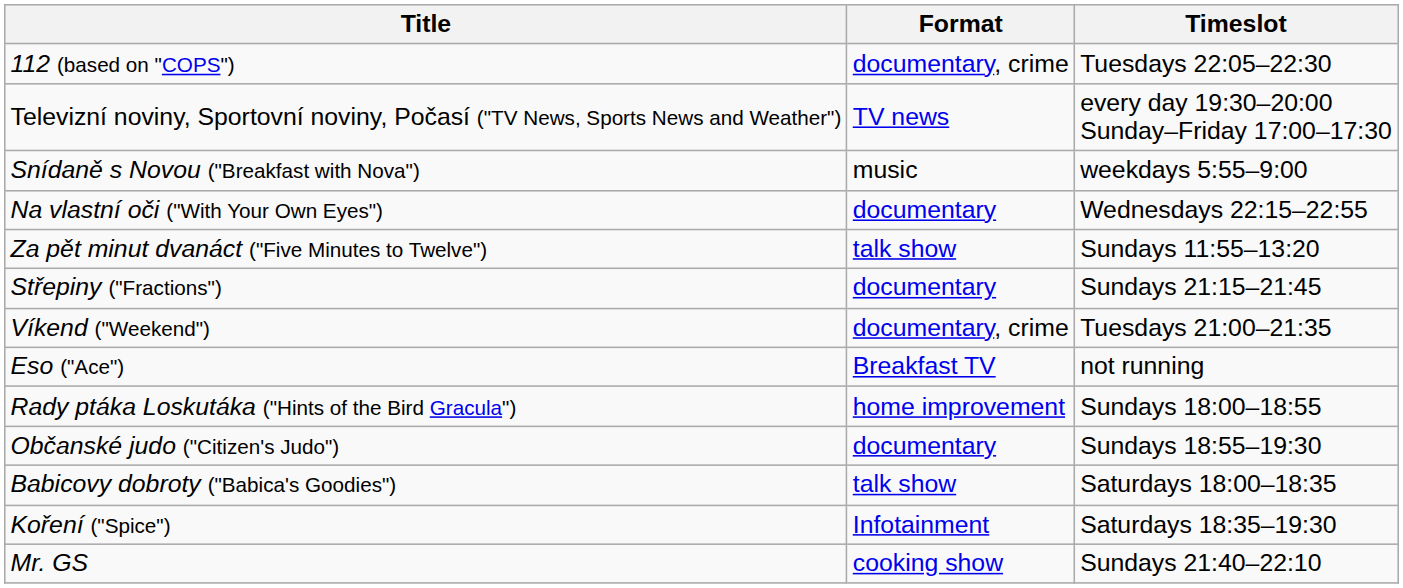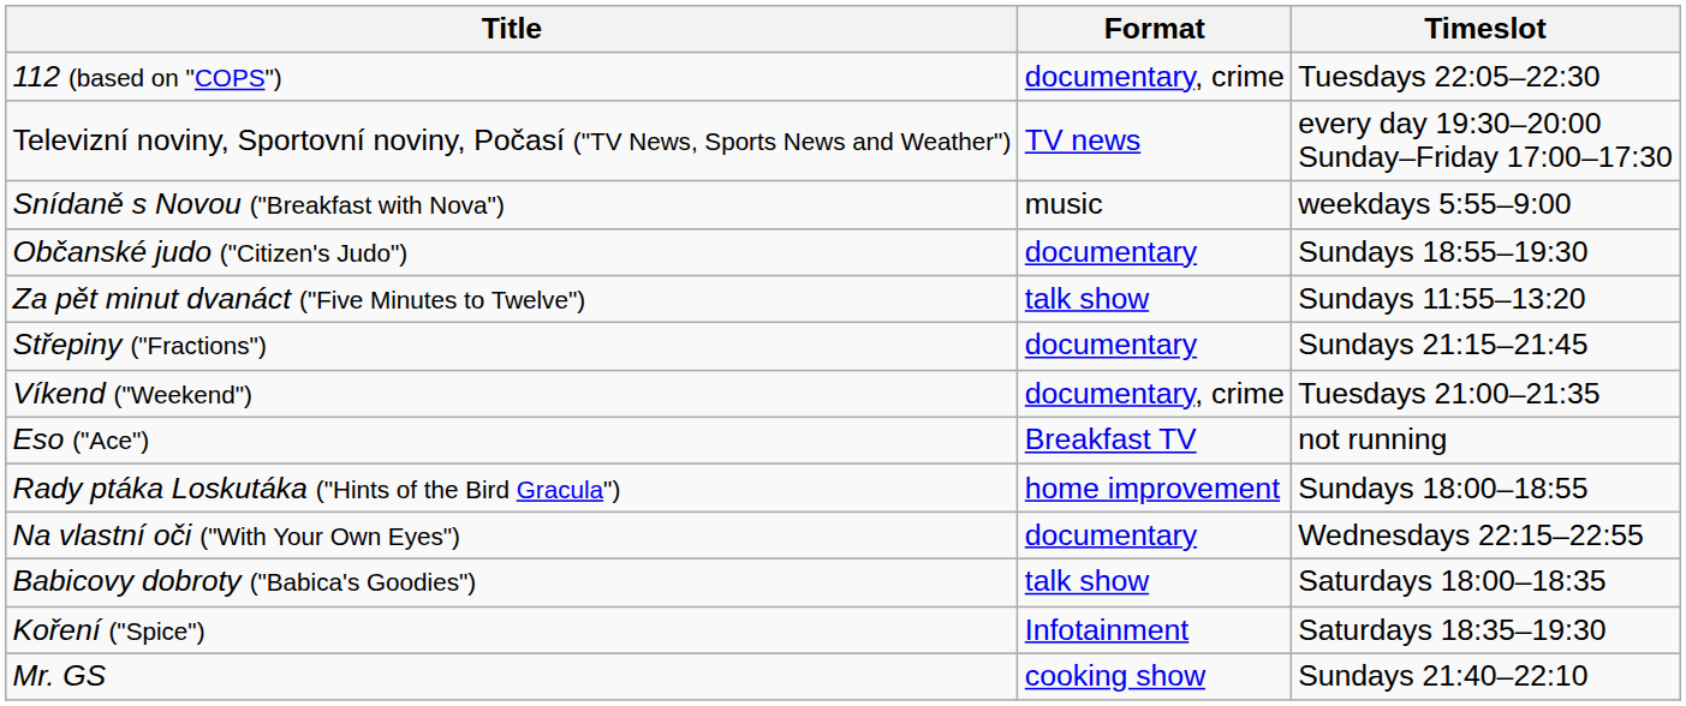rows swapped: Na vlastní oči ("With Your Own Eyes") <-> Občanské judo ("Citizen's Judo")
